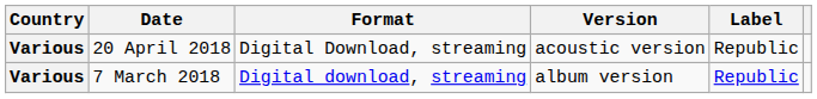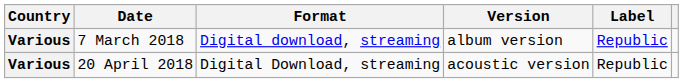rows swapped: 7 March 2018 <-> 20 April 2018
